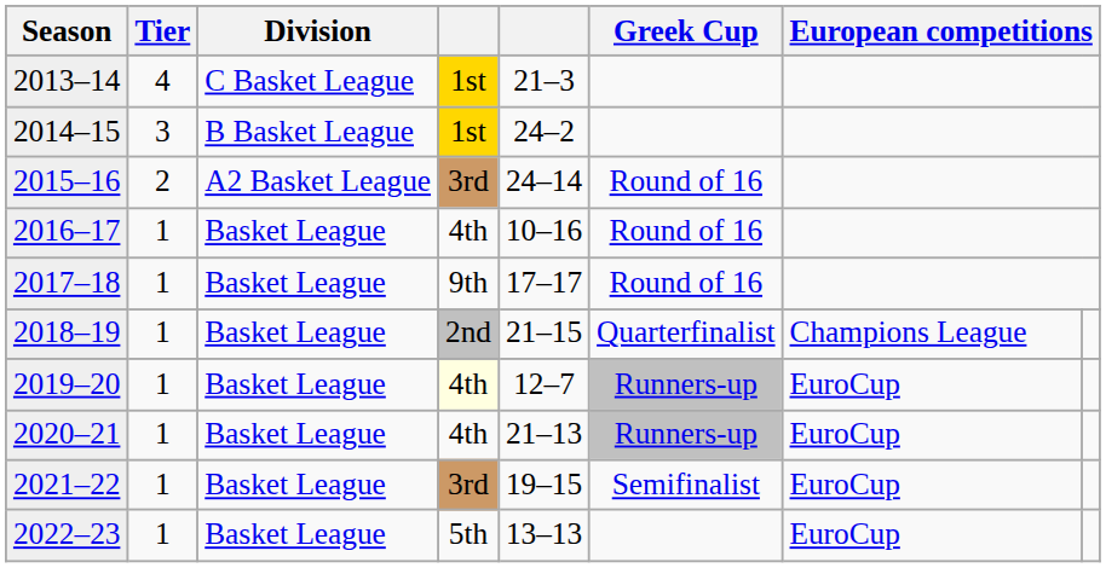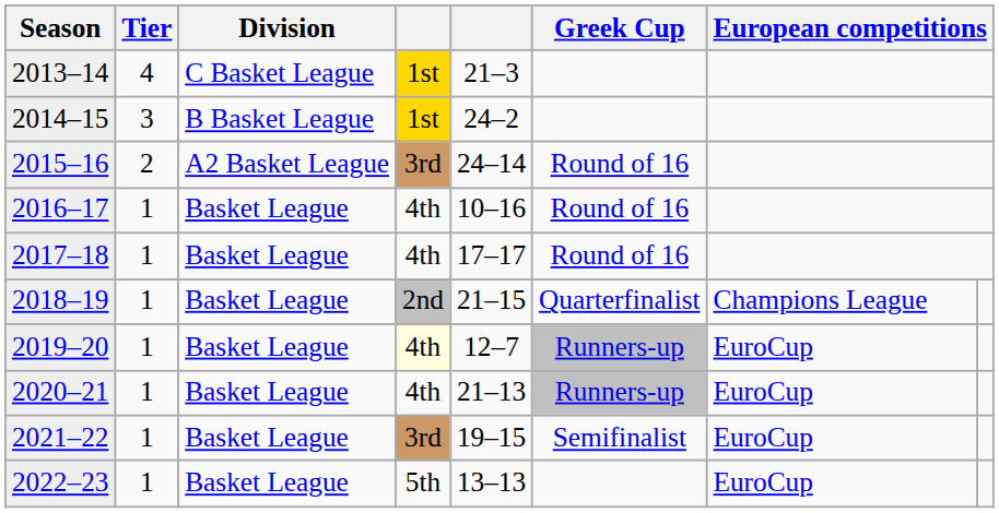2017–18 | column 4: 9th -> 4th
